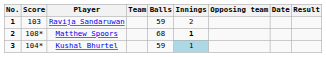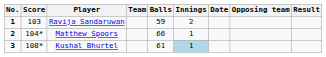columns swapped: Opposing team <-> Date
Matthew Spoors | Score: 108* -> 104*
Matthew Spoors | Balls: 68 -> 66
Matthew Spoors | Innings: bold -> normal
Kushal Bhurtel | Score: 104* -> 108*
Kushal Bhurtel | Balls: 59 -> 61
